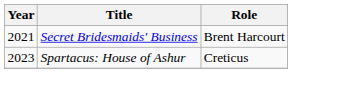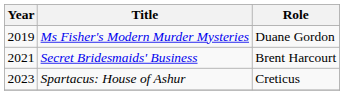+ row: 2019 | Ms Fisher's Modern Murder Mysteries | Duane Gordon
